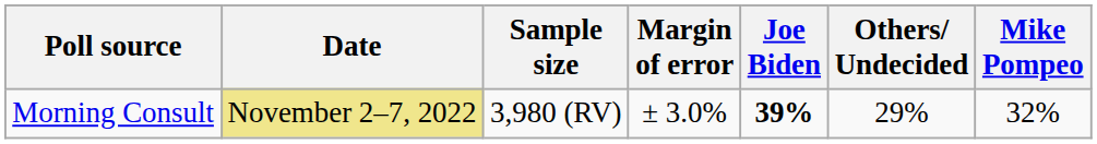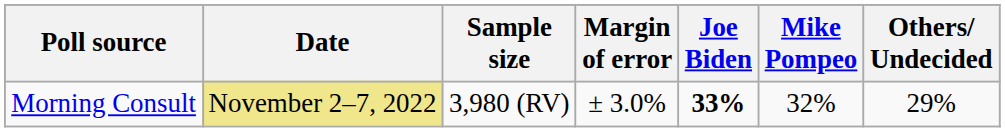columns swapped: Mike Pompeo <-> Others/ Undecided
Morning Consult | Joe Biden: 39% -> 33%
